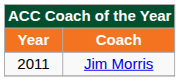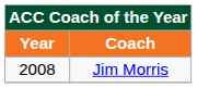Jim Morris | Year: 2011 -> 2008
